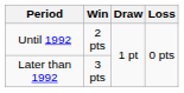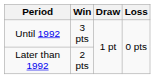Until 1992 | Win: 2 pts -> 3 pts
Later than 1992 | Win: 3 pts -> 2 pts
